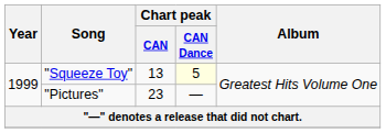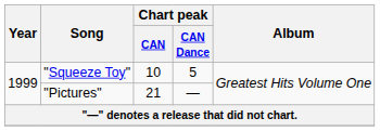"Squeeze Toy" | Chart peak / CAN: 13 -> 10
"Squeeze Toy" | Chart peak / CAN Dance: lightyellow background -> no background
"Pictures" | Chart peak / CAN: 23 -> 21
